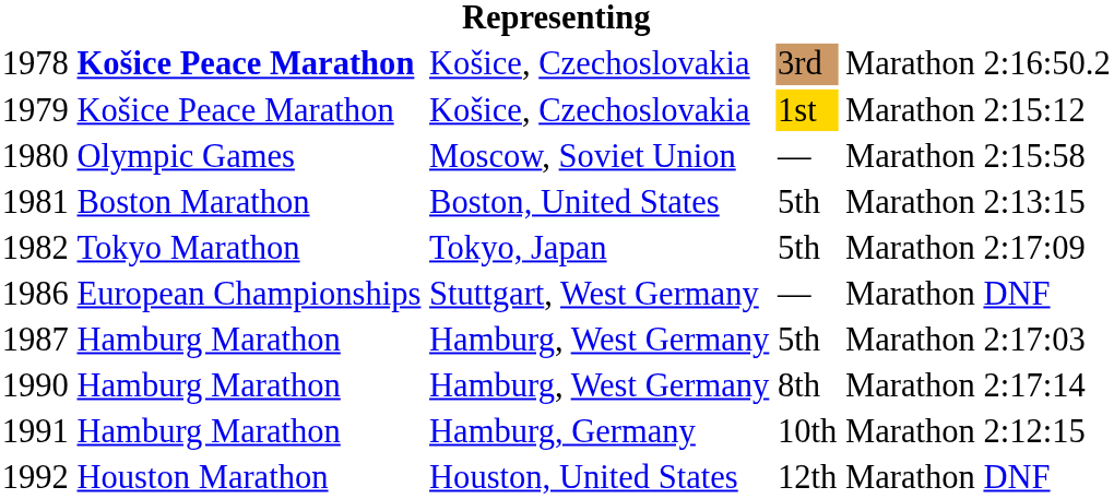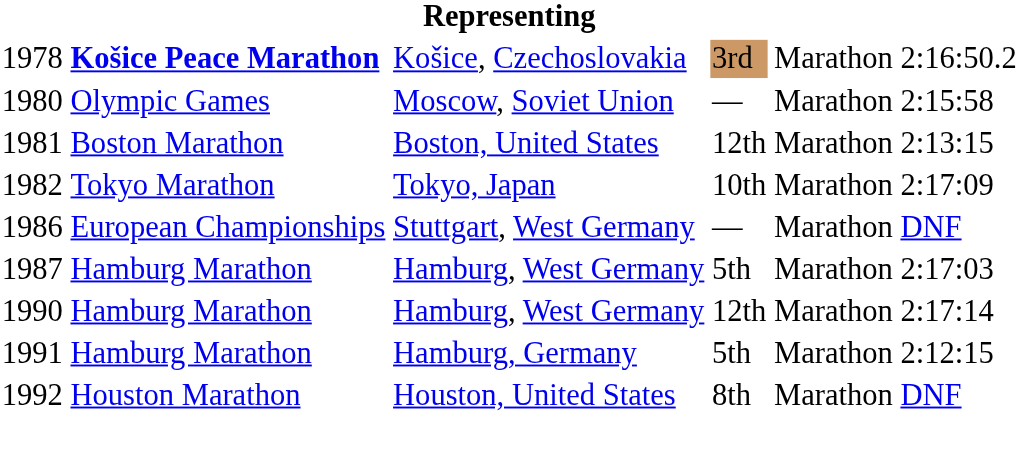- row: 1979 | Košice Peace Marathon | Košice, Czechoslovakia | 1st | Marathon | 2:15:12
1981 | column 4: 5th -> 12th
1982 | column 4: 5th -> 10th
1990 | column 4: 8th -> 12th
1991 | column 4: 10th -> 5th
1992 | column 4: 12th -> 8th
